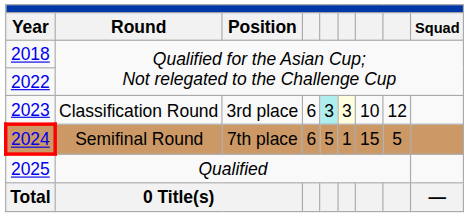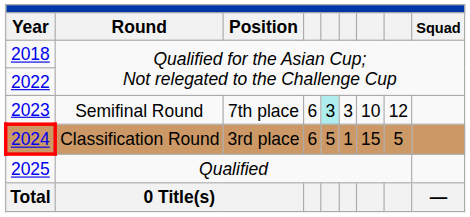2023 | Round: Classification Round -> Semifinal Round
2023 | Position: 3rd place -> 7th place
2023 | column 6: lightyellow background -> no background
2024 | Round: Semifinal Round -> Classification Round
2024 | Position: 7th place -> 3rd place
